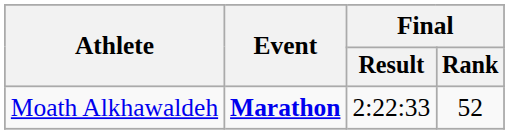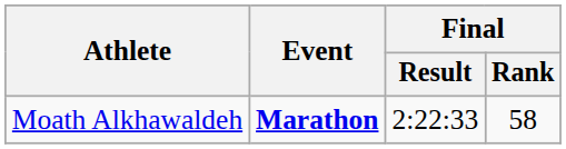Moath Alkhawaldeh | Final / Rank: 52 -> 58
